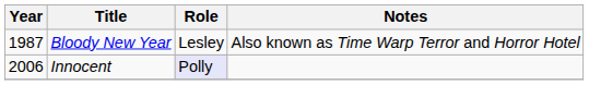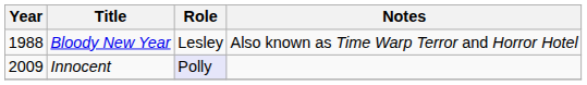Bloody New Year | Year: 1987 -> 1988
Innocent | Year: 2006 -> 2009
